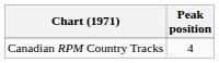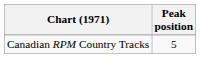Canadian RPM Country Tracks | Peak position: 4 -> 5
